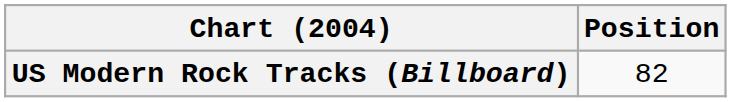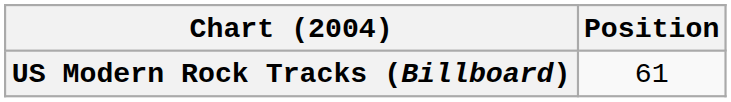US Modern Rock Tracks (Billboard) | Position: 82 -> 61
